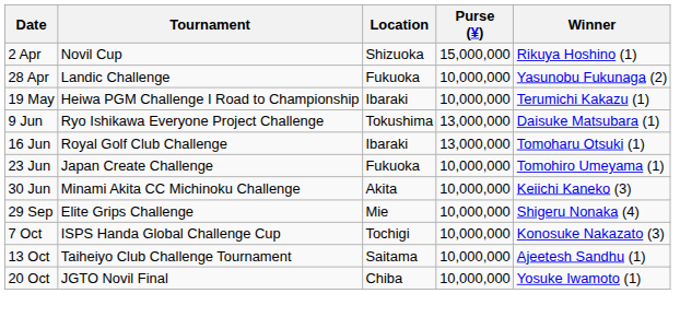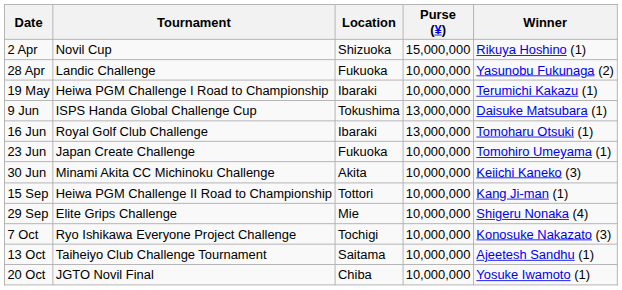9 Jun | Tournament: Ryo Ishikawa Everyone Project Challenge -> ISPS Handa Global Challenge Cup
+ row: 15 Sep | Heiwa PGM Challenge II Road to Championship | Tottori | 10,000,000 | Kang Ji-man (1)
7 Oct | Tournament: ISPS Handa Global Challenge Cup -> Ryo Ishikawa Everyone Project Challenge
